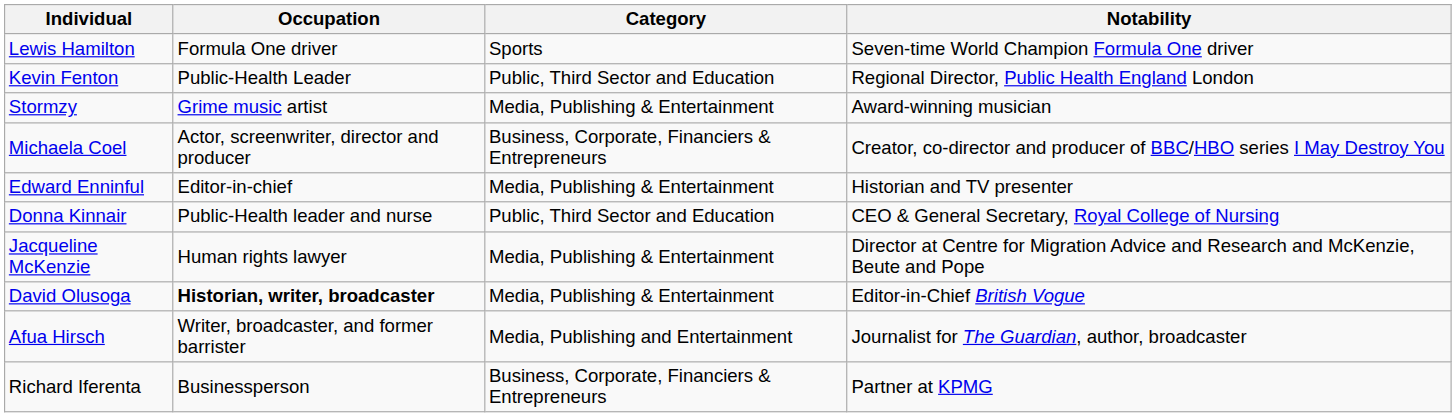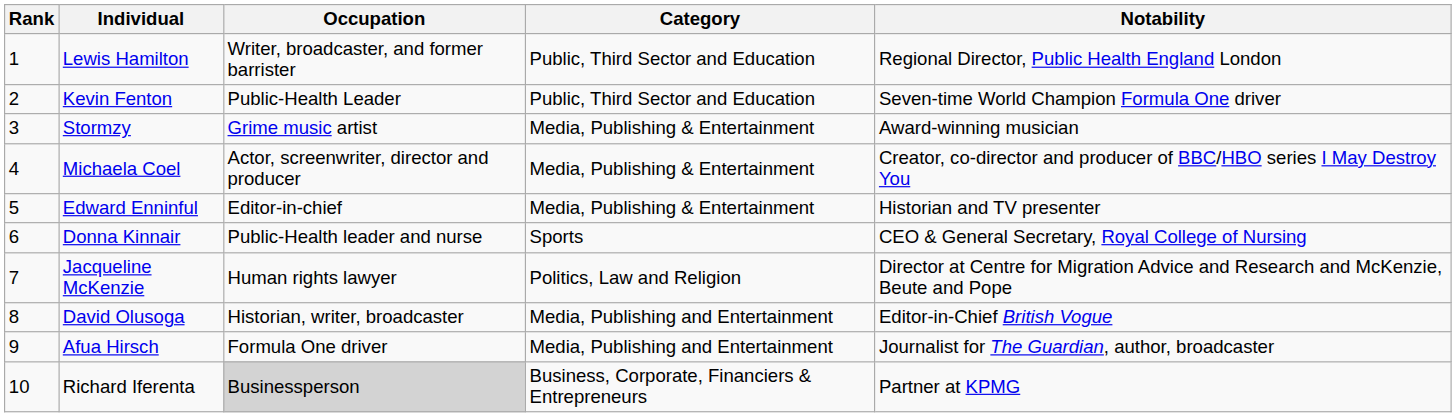+ column: Rank | 1 | 2 | 3 | 4 | 5 | 6 | 7 | 8 | 9 | 10
Lewis Hamilton | Occupation: Formula One driver -> Writer, broadcaster, and former barrister
Lewis Hamilton | Category: Sports -> Public, Third Sector and Education
Lewis Hamilton | Notability: Seven-time World Champion Formula One driver -> Regional Director, Public Health England London
Kevin Fenton | Notability: Regional Director, Public Health England London -> Seven-time World Champion Formula One driver
Michaela Coel | Category: Business, Corporate, Financiers & Entrepreneurs -> Media, Publishing & Entertainment
Donna Kinnair | Category: Public, Third Sector and Education -> Sports
Jacqueline McKenzie | Category: Media, Publishing & Entertainment -> Politics, Law and Religion
David Olusoga | Occupation: bold -> normal
David Olusoga | Category: Media, Publishing & Entertainment -> Media, Publishing and Entertainment
Afua Hirsch | Occupation: Writer, broadcaster, and former barrister -> Formula One driver
Richard Iferenta | Occupation: no background -> lightgrey background
